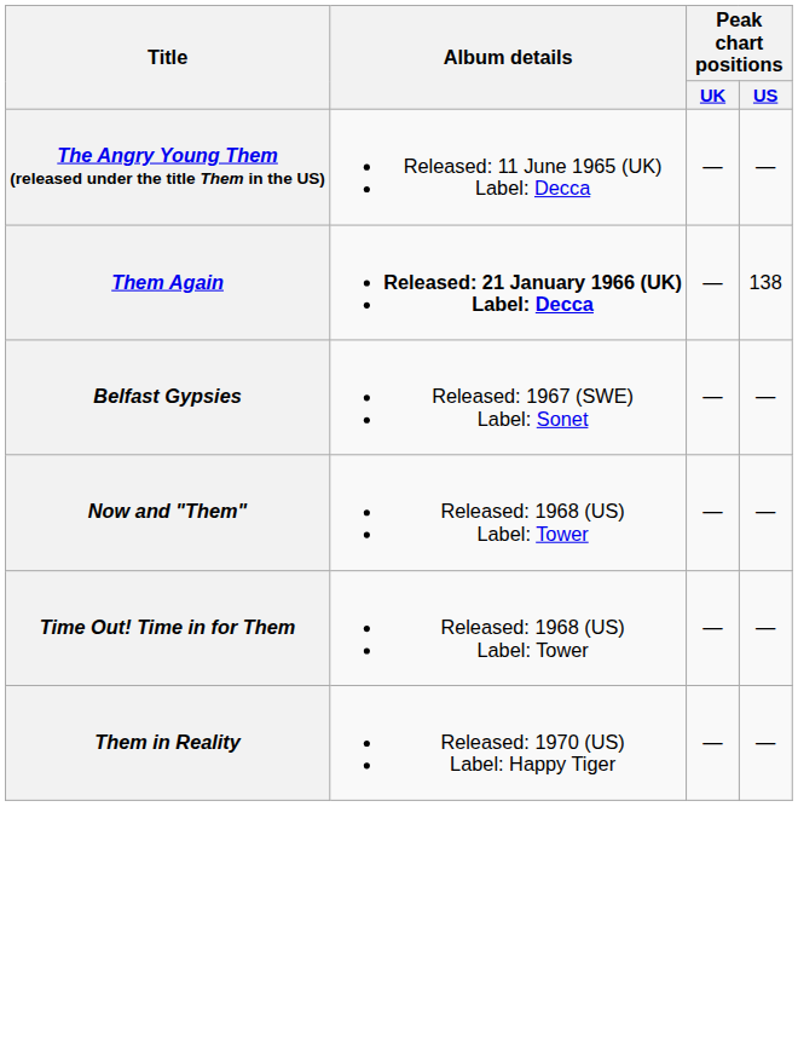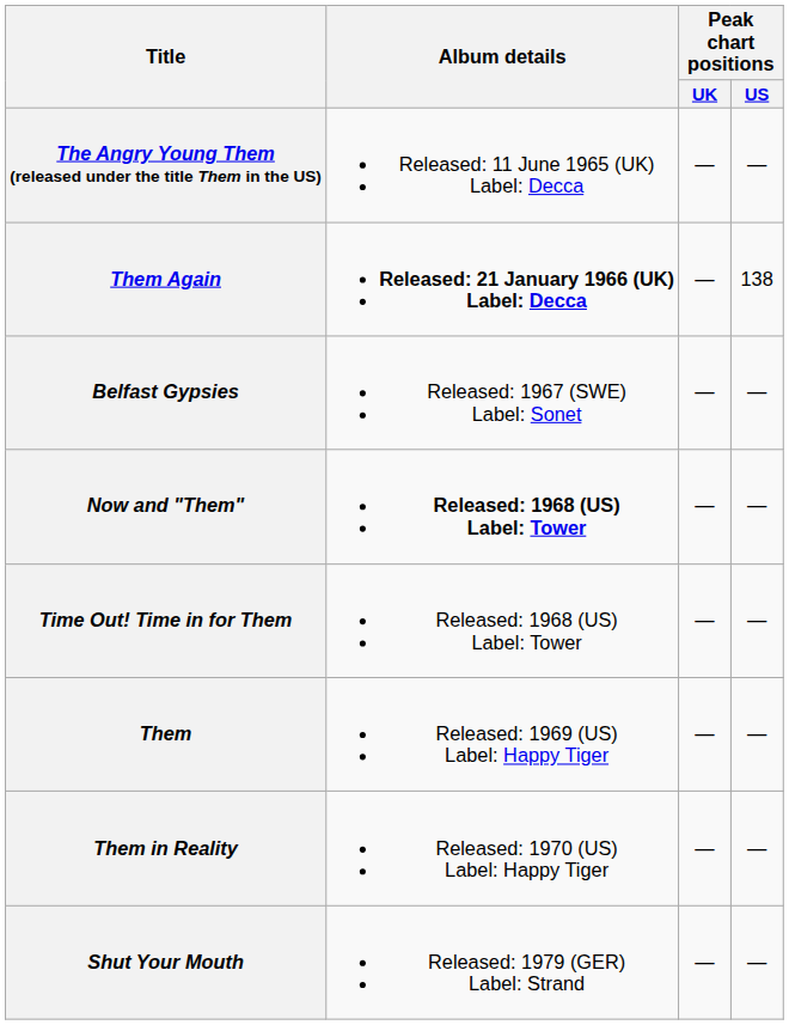Now and "Them" | Album details: normal -> bold
+ row: Them | Released: 1969 (US) Label: Happy Tiger | — | —
+ row: Shut Your Mouth | Released: 1979 (GER) Label: Strand | — | —
